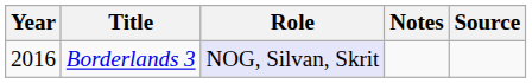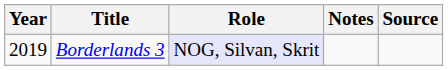Borderlands 3 | Year: 2016 -> 2019
